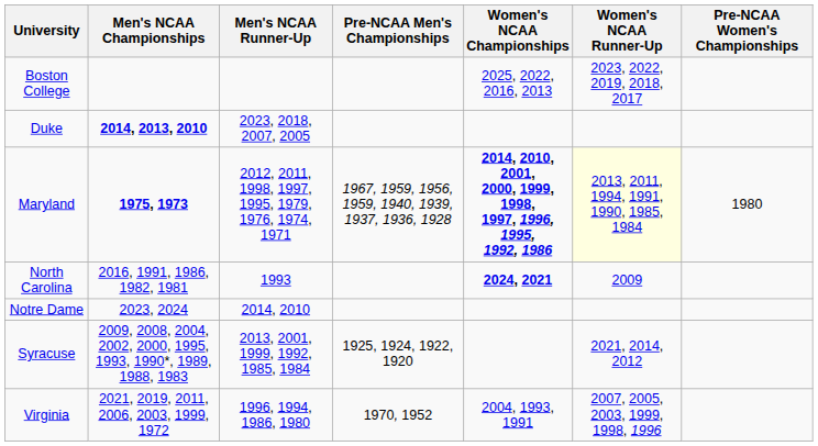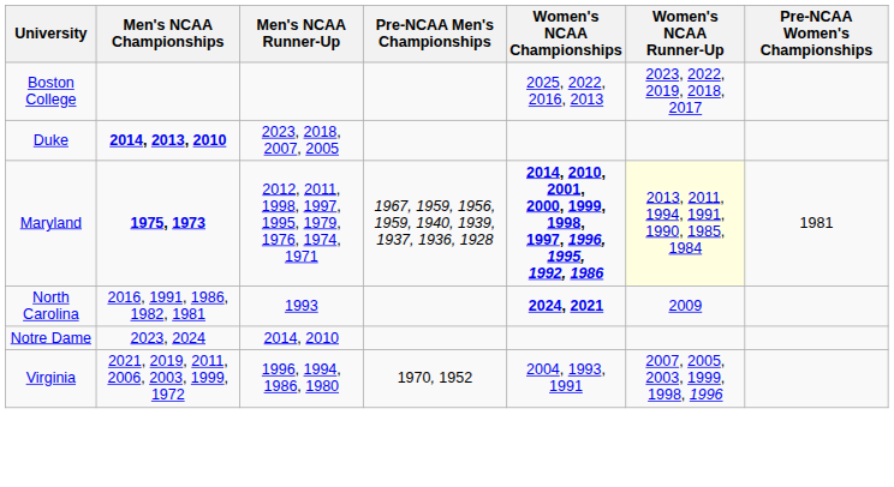Maryland | Pre-NCAA Women's Championships: 1980 -> 1981
- row: Syracuse | 2009, 2008, 2004, 2002, 2000, 1995, 1993, 1990*, 1989, 1988, 1983 | 2013, 2001, 1999, 1992, 1985, 1984 | 1925, 1924, 1922, 1920 | 2021, 2014, 2012
